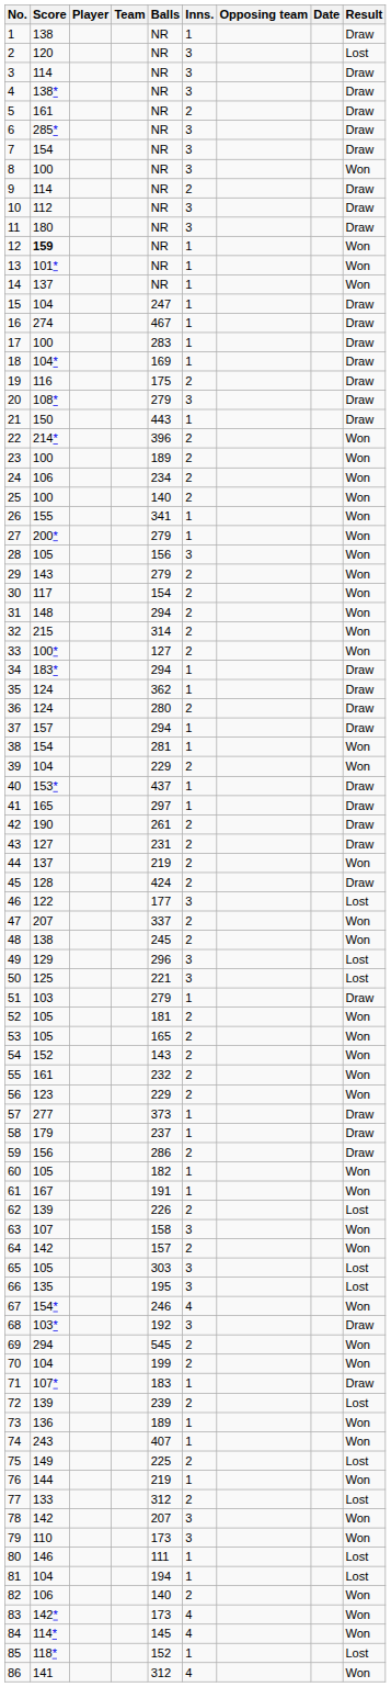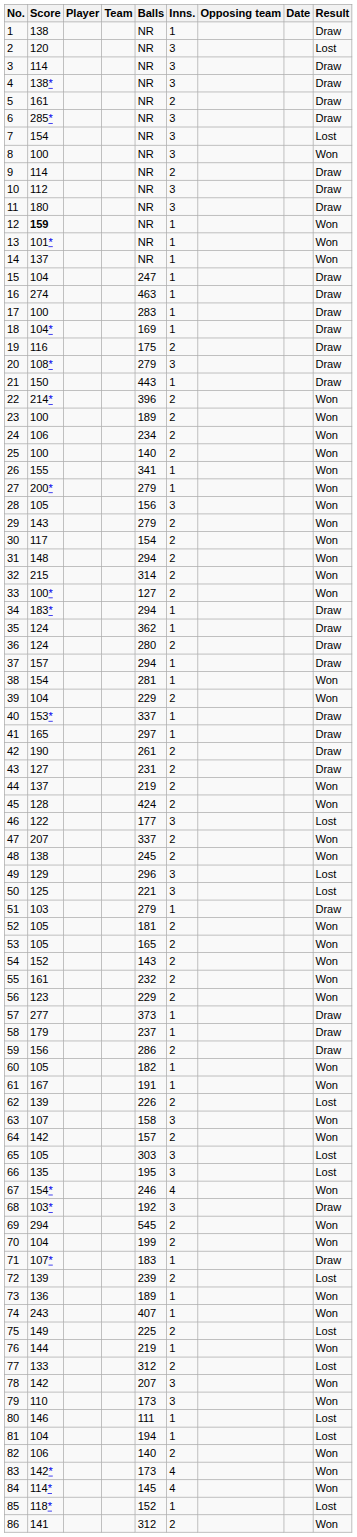7 | Result: Draw -> Lost
16 | Balls: 467 -> 463
40 | Balls: 437 -> 337
45 | Result: Draw -> Won
86 | Inns.: 4 -> 2
